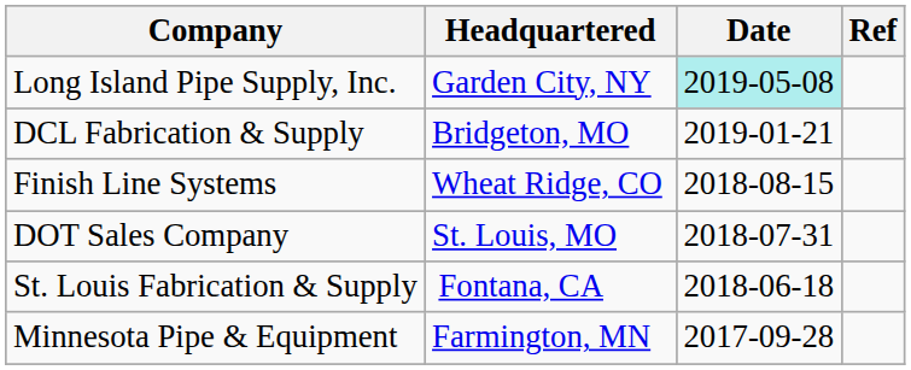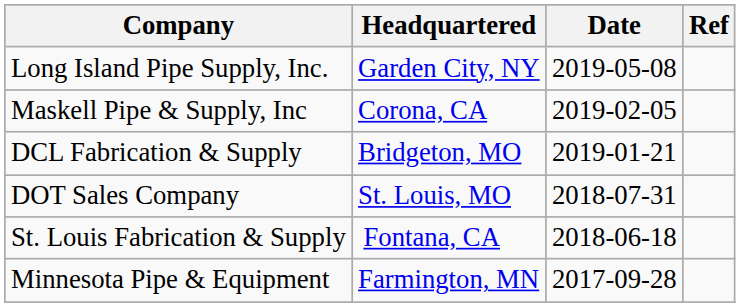Long Island Pipe Supply, Inc. | Date: paleturquoise background -> no background
+ row: Maskell Pipe & Supply, Inc | Corona, CA | 2019-02-05
- row: Finish Line Systems | Wheat Ridge, CO | 2018-08-15
